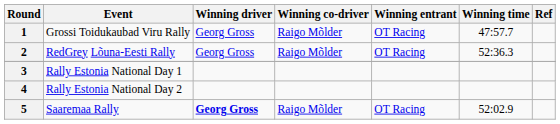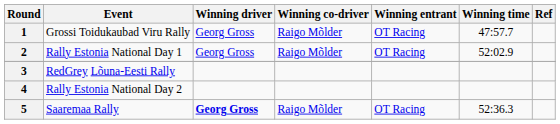2 | Event: RedGrey Lõuna-Eesti Rally -> Rally Estonia National Day 1
2 | Winning time: 52:36.3 -> 52:02.9
3 | Event: Rally Estonia National Day 1 -> RedGrey Lõuna-Eesti Rally
5 | Winning time: 52:02.9 -> 52:36.3
